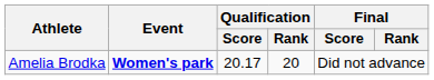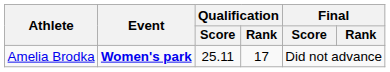Amelia Brodka | Qualification / Score: 20.17 -> 25.11
Amelia Brodka | Qualification / Rank: 20 -> 17
